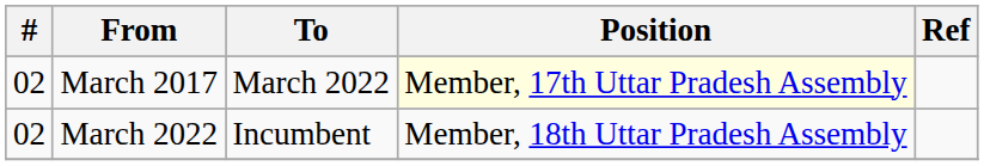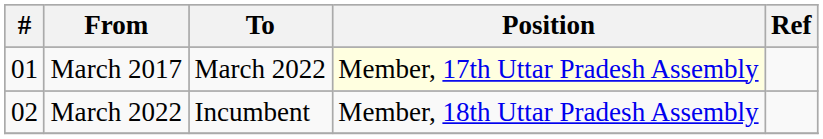March 2017 | #: 02 -> 01
